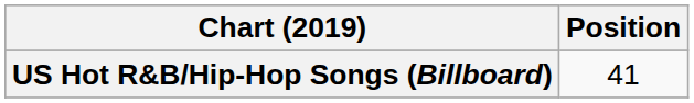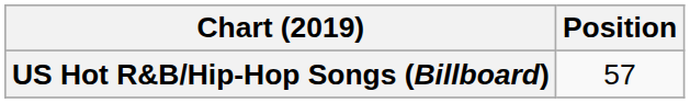US Hot R&B/Hip-Hop Songs (Billboard) | Position: 41 -> 57
